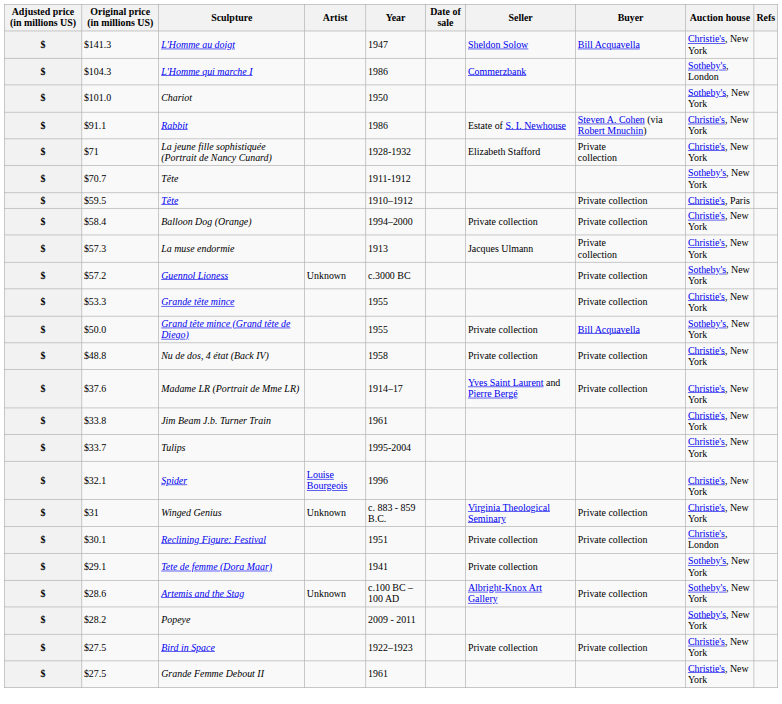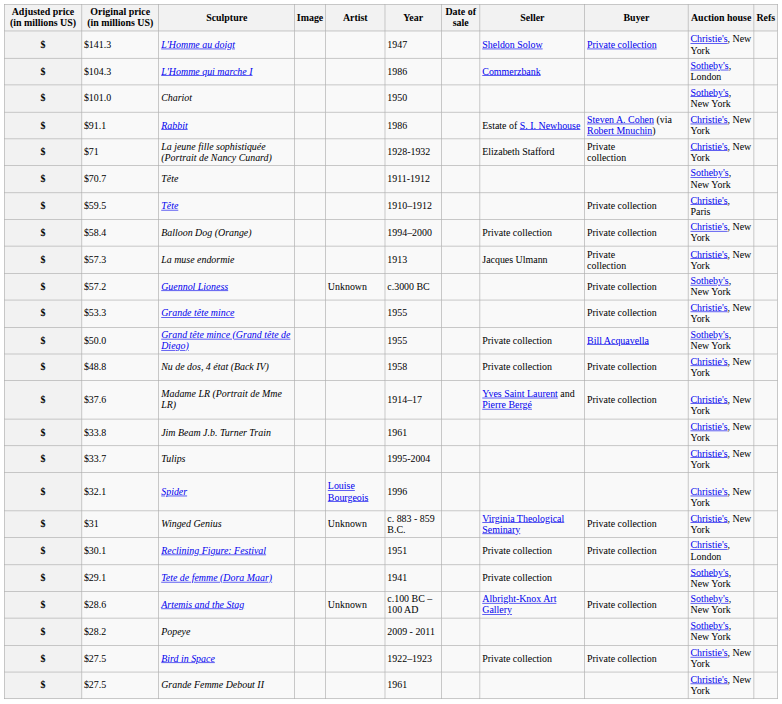+ column: Image
L'Homme au doigt | Buyer: Bill Acquavella -> Private collection
